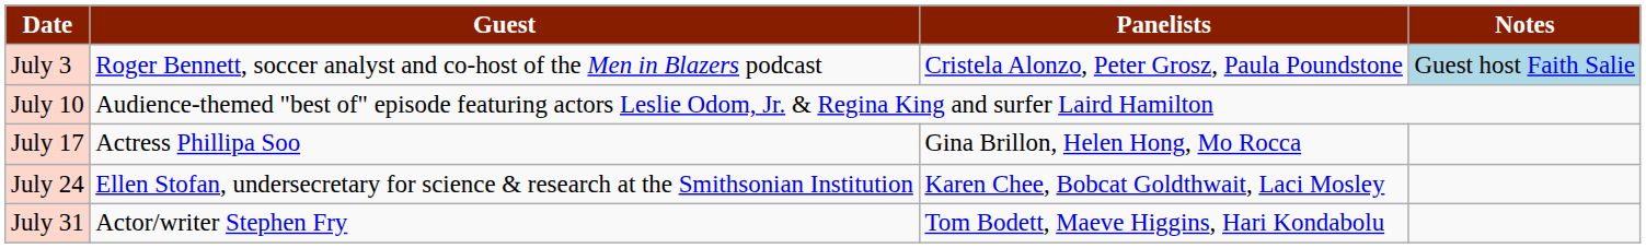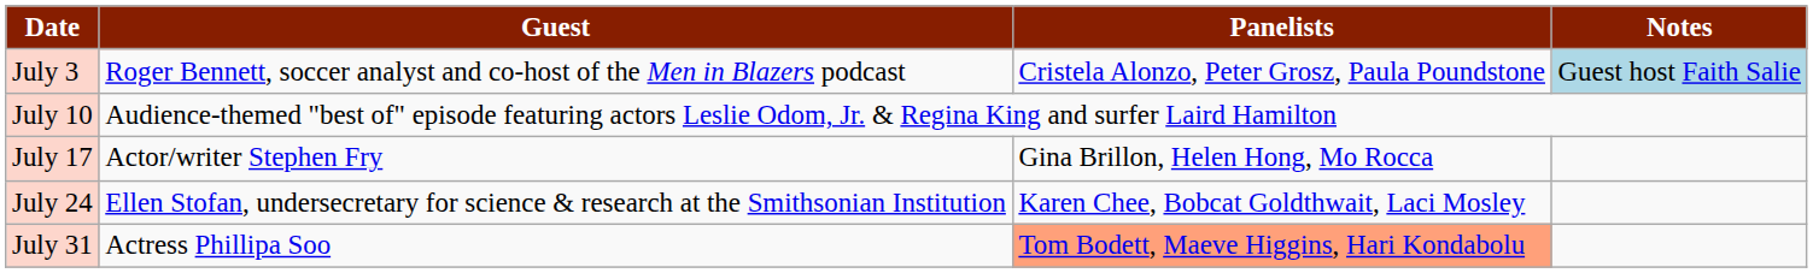July 17 | Guest: Actress Phillipa Soo -> Actor/writer Stephen Fry
July 31 | Guest: Actor/writer Stephen Fry -> Actress Phillipa Soo
July 31 | Panelists: no background -> lightsalmon background
